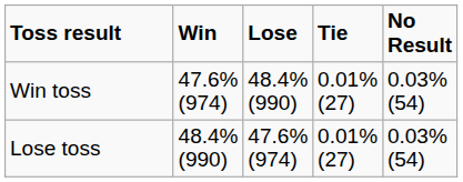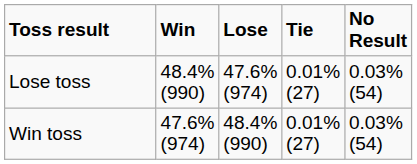rows swapped: Win toss <-> Lose toss
